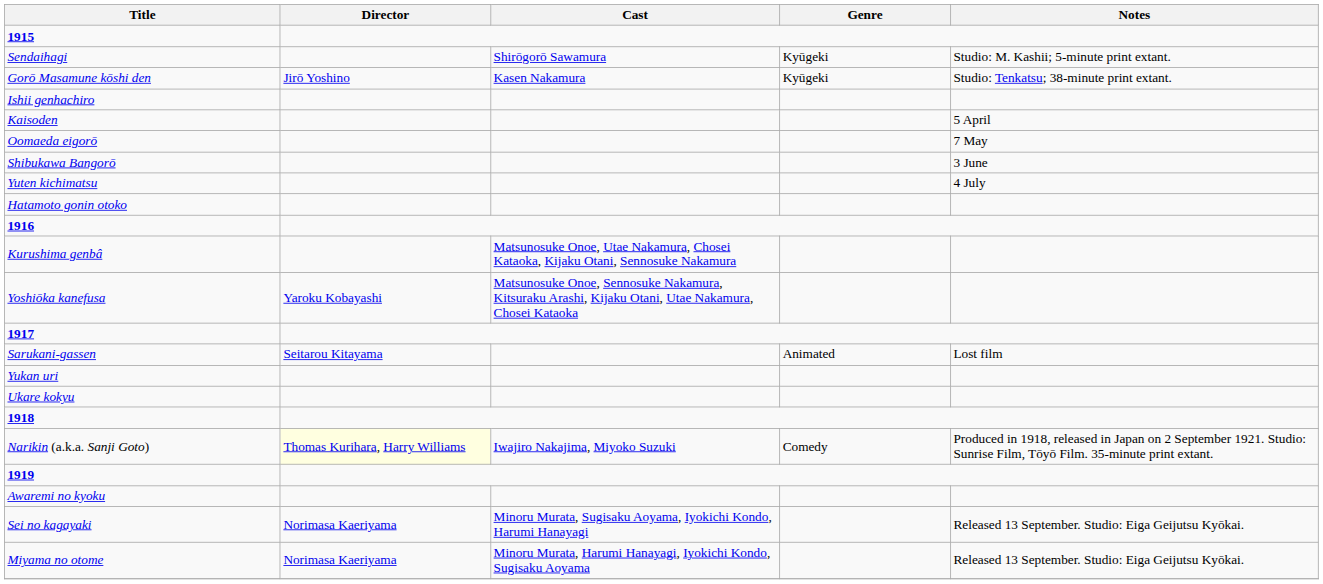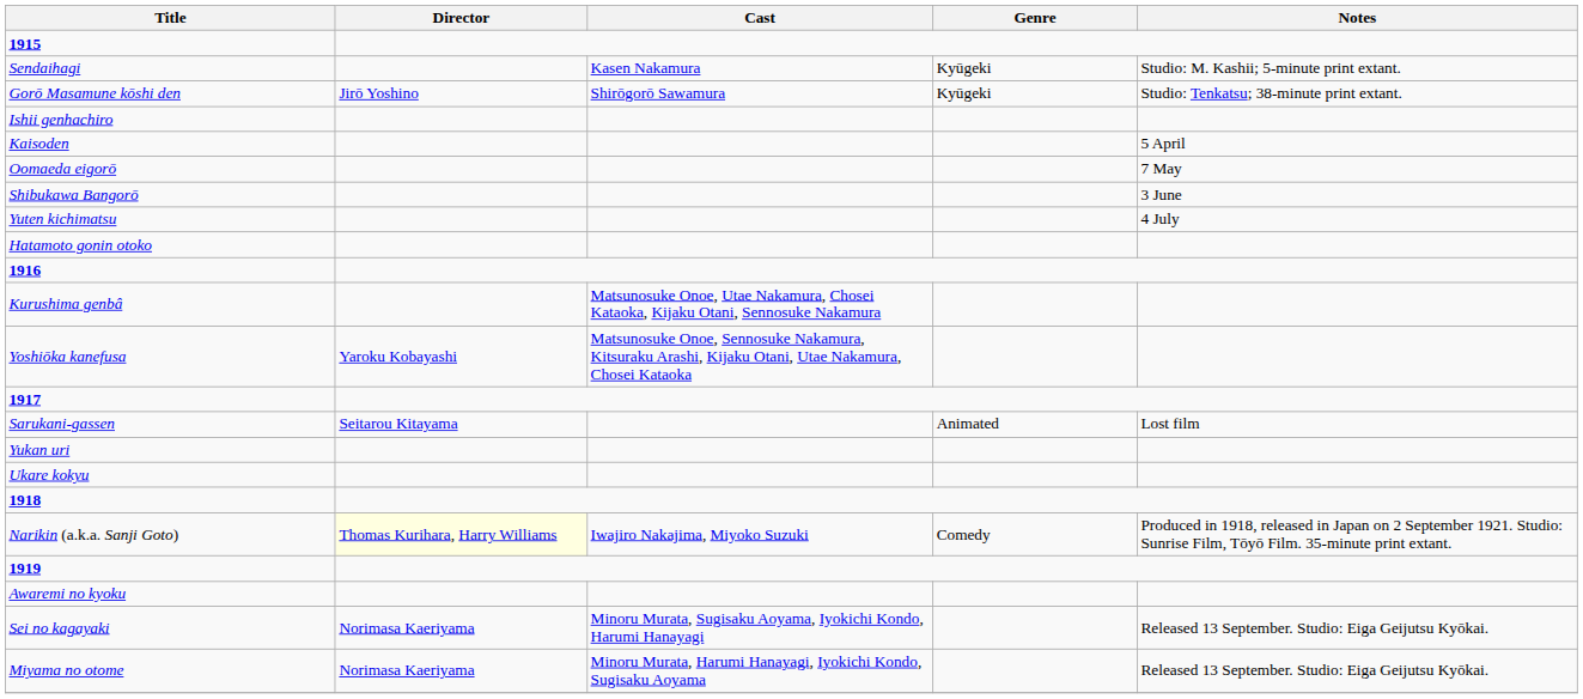Sendaihagi | Cast: Shirōgorō Sawamura -> Kasen Nakamura
Gorō Masamune kōshi den | Cast: Kasen Nakamura -> Shirōgorō Sawamura
